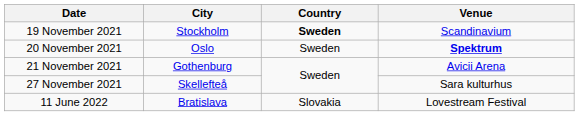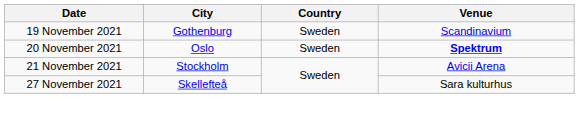19 November 2021 | City: Stockholm -> Gothenburg
19 November 2021 | Country: bold -> normal
21 November 2021 | City: Gothenburg -> Stockholm
- row: 11 June 2022 | Bratislava | Slovakia | Lovestream Festival
